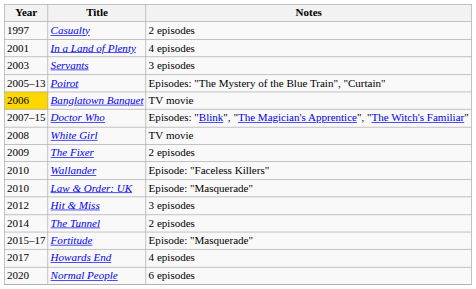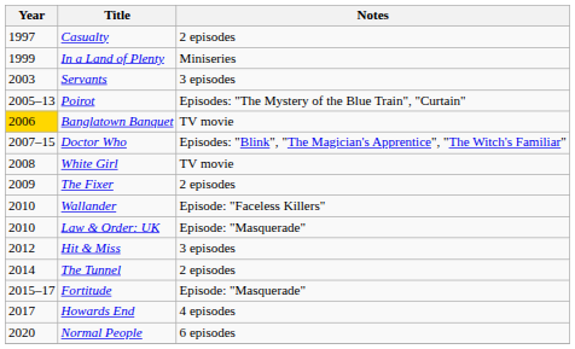In a Land of Plenty | Year: 2001 -> 1999
In a Land of Plenty | Notes: 4 episodes -> Miniseries
